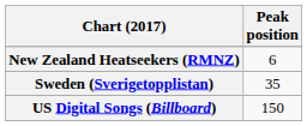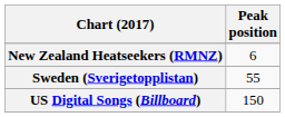Sweden (Sverigetopplistan) | Peak position: 35 -> 55
